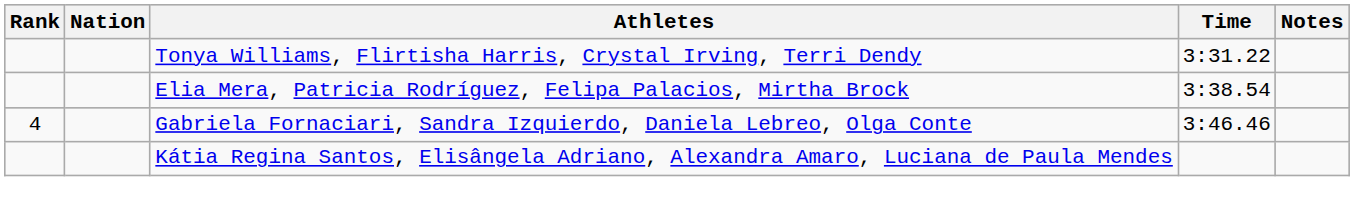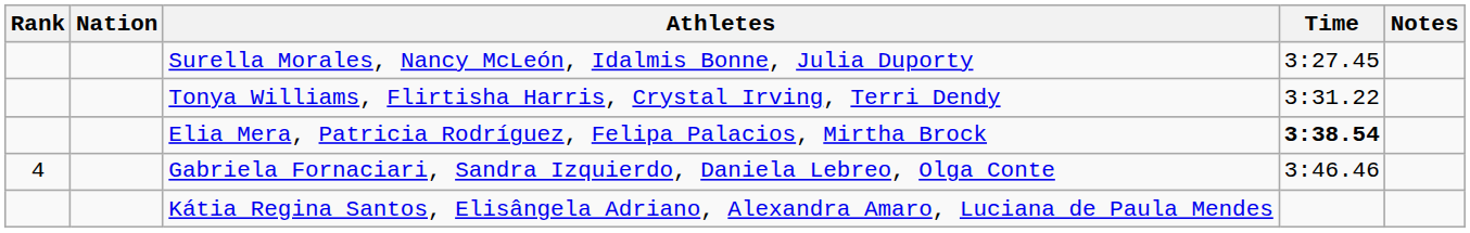+ row: Surella Morales, Nancy McLeón, Idalmis Bonne, Julia Duporty | 3:27.45
Elia Mera, Patricia Rodríguez, Felipa Palacios, Mirtha Brock | Time: normal -> bold
